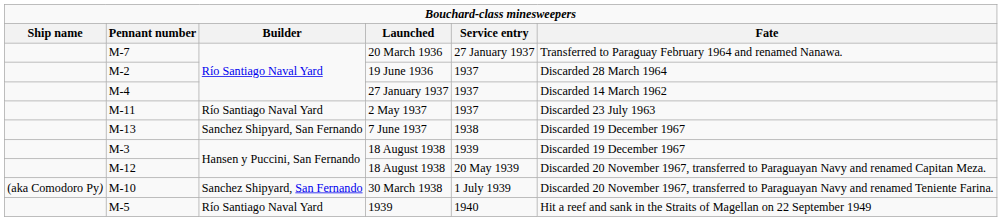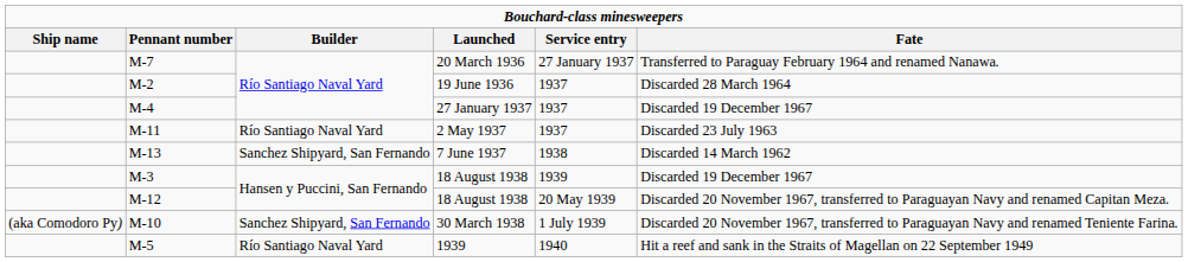M-4 | column 6: Discarded 14 March 1962 -> Discarded 19 December 1967
M-13 | column 6: Discarded 19 December 1967 -> Discarded 14 March 1962
